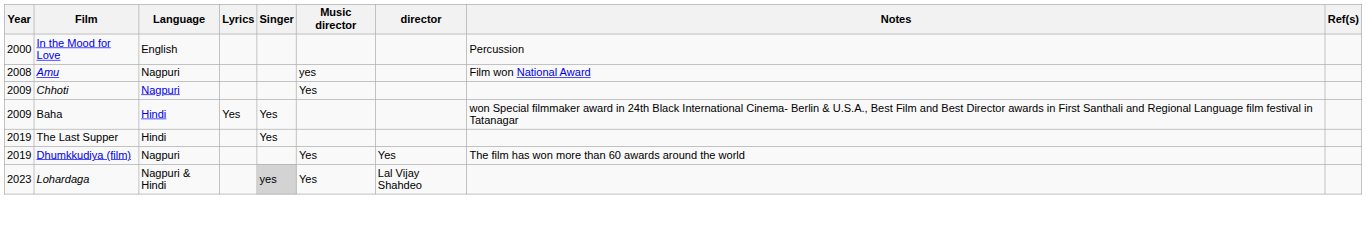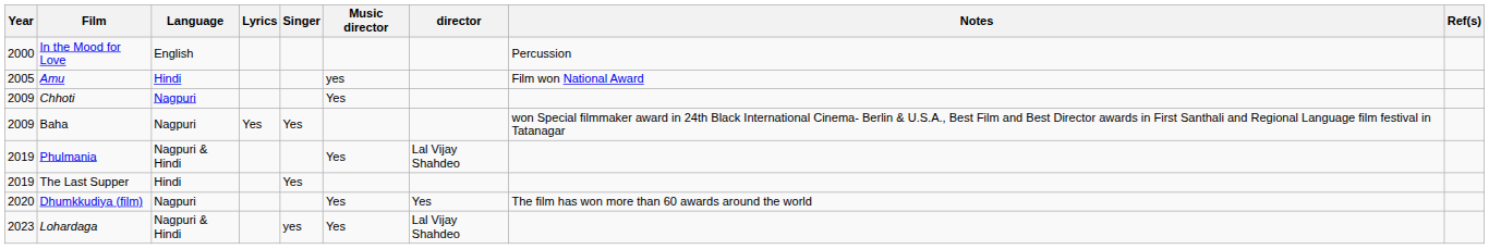Amu | Year: 2008 -> 2005
Amu | Language: Nagpuri -> Hindi
Baha | Language: Hindi -> Nagpuri
+ row: 2019 | Phulmania | Nagpuri & Hindi | Yes | Lal Vijay Shahdeo
Dhumkkudiya (film) | Year: 2019 -> 2020
Lohardaga | Singer: lightgrey background -> no background
